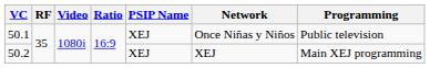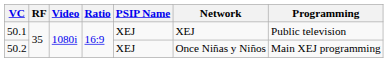50.1 | Network: Once Niñas y Niños -> XEJ
50.2 | Network: XEJ -> Once Niñas y Niños
